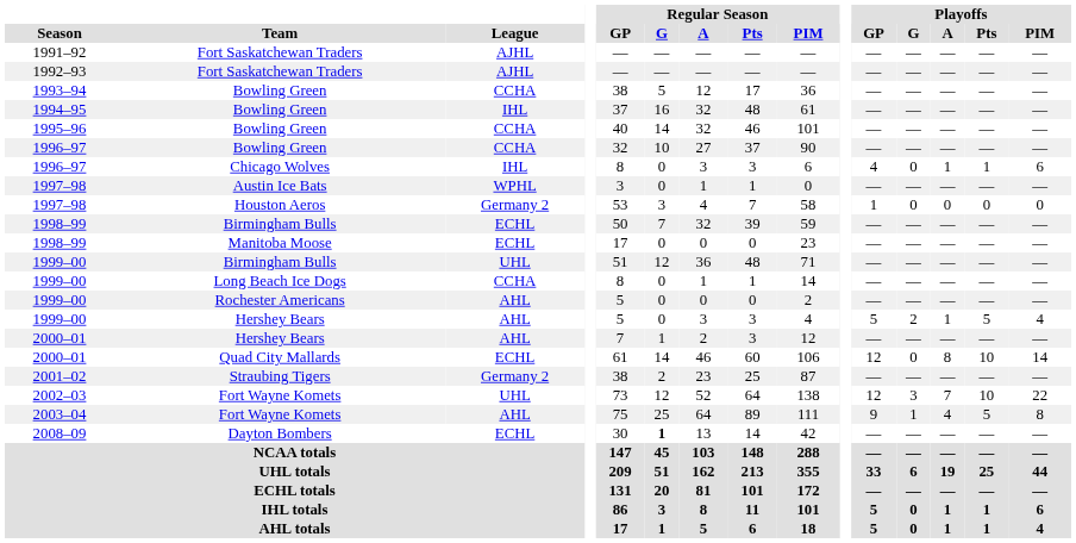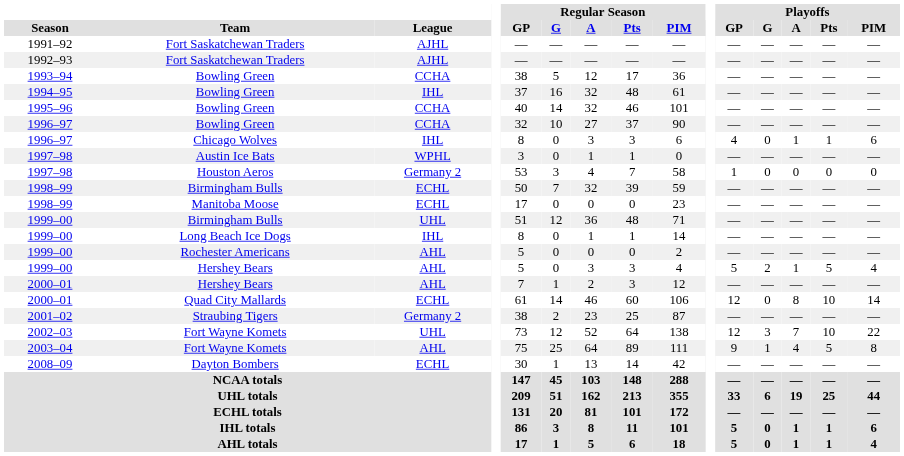1999–00 / Long Beach Ice Dogs | League: CCHA -> IHL
2008–09 | Regular Season / G: bold -> normal
